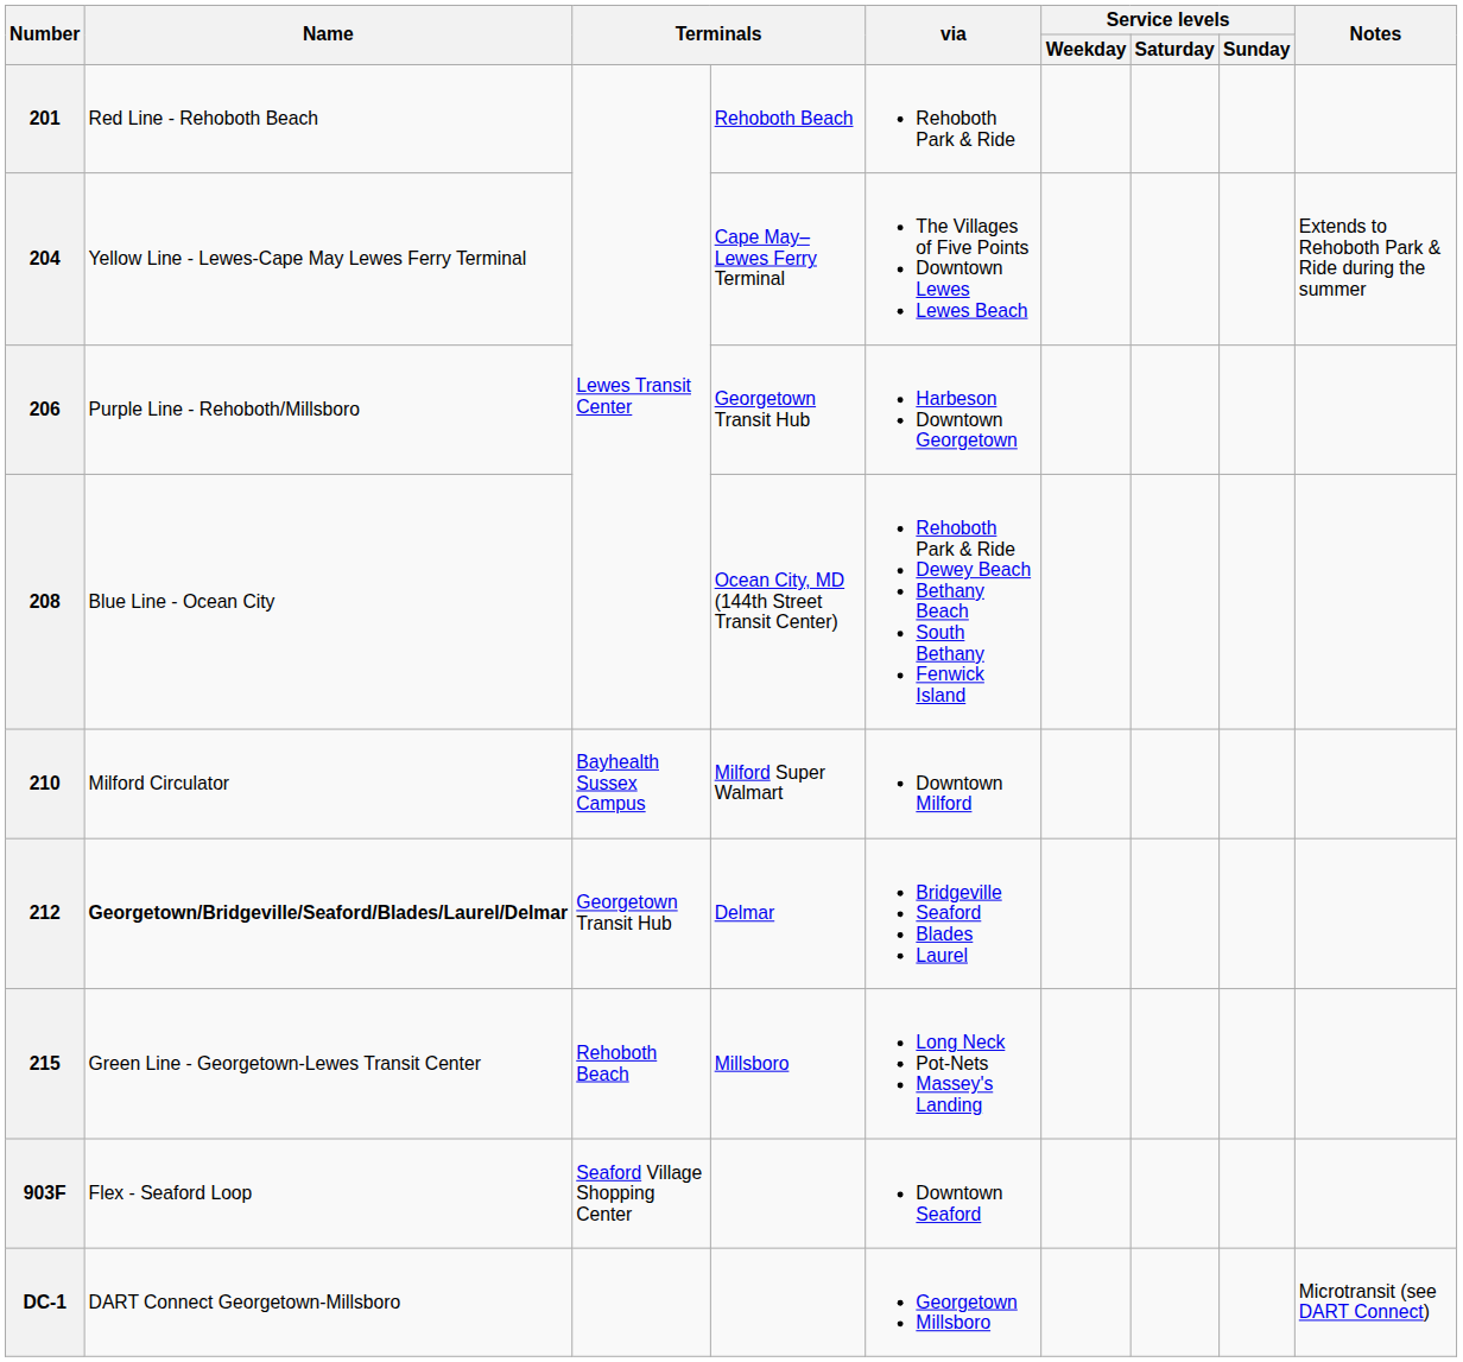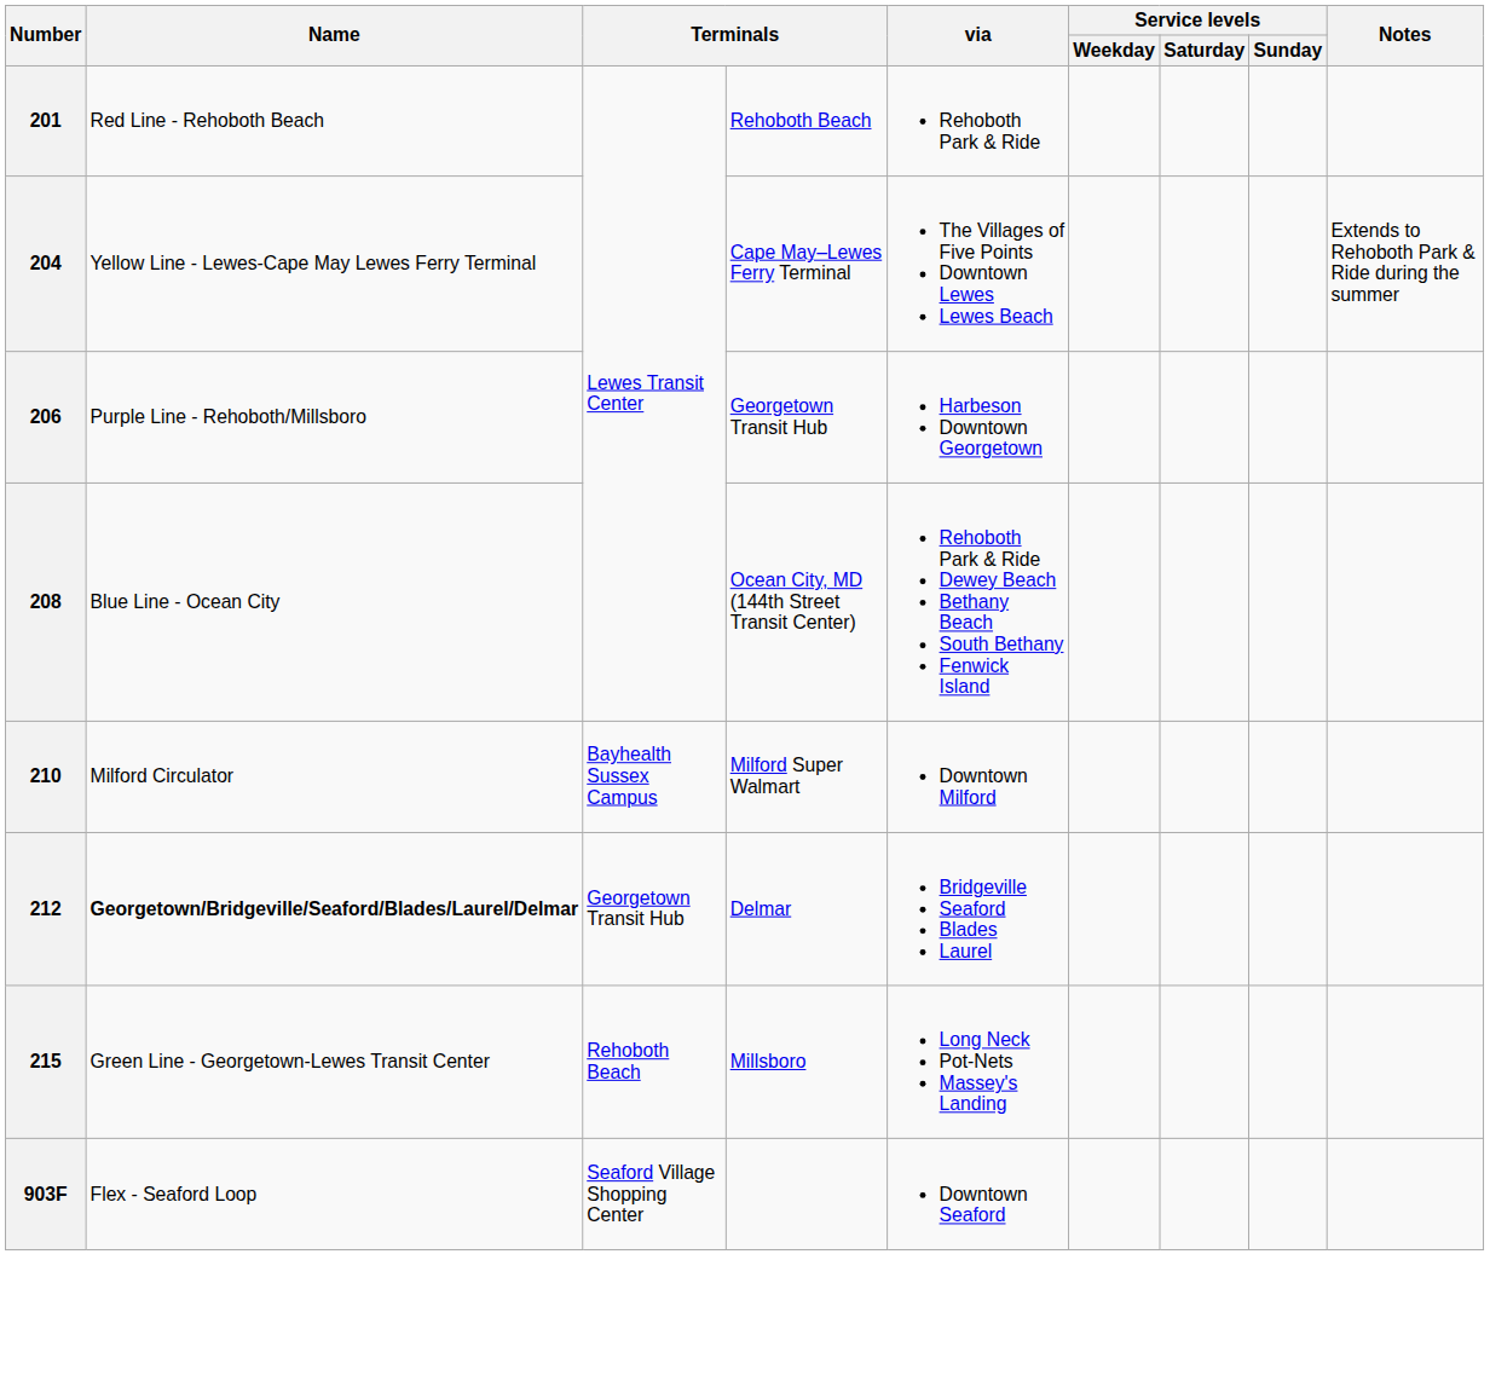- row: DC-1 | DART Connect Georgetown-Millsboro | Georgetown Millsboro | Microtransit (see DART Connect)
